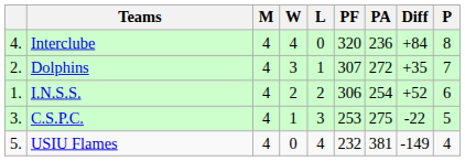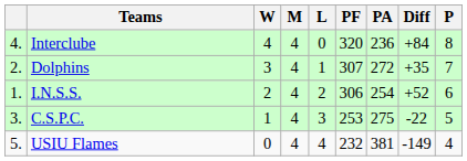columns swapped: M <-> W
